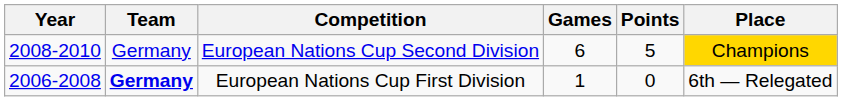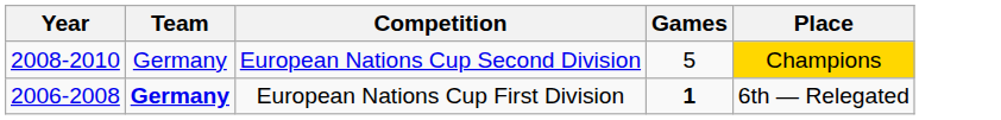- column: Points | 5 | 0
European Nations Cup Second Division | Games: 6 -> 5
European Nations Cup First Division | Games: normal -> bold
